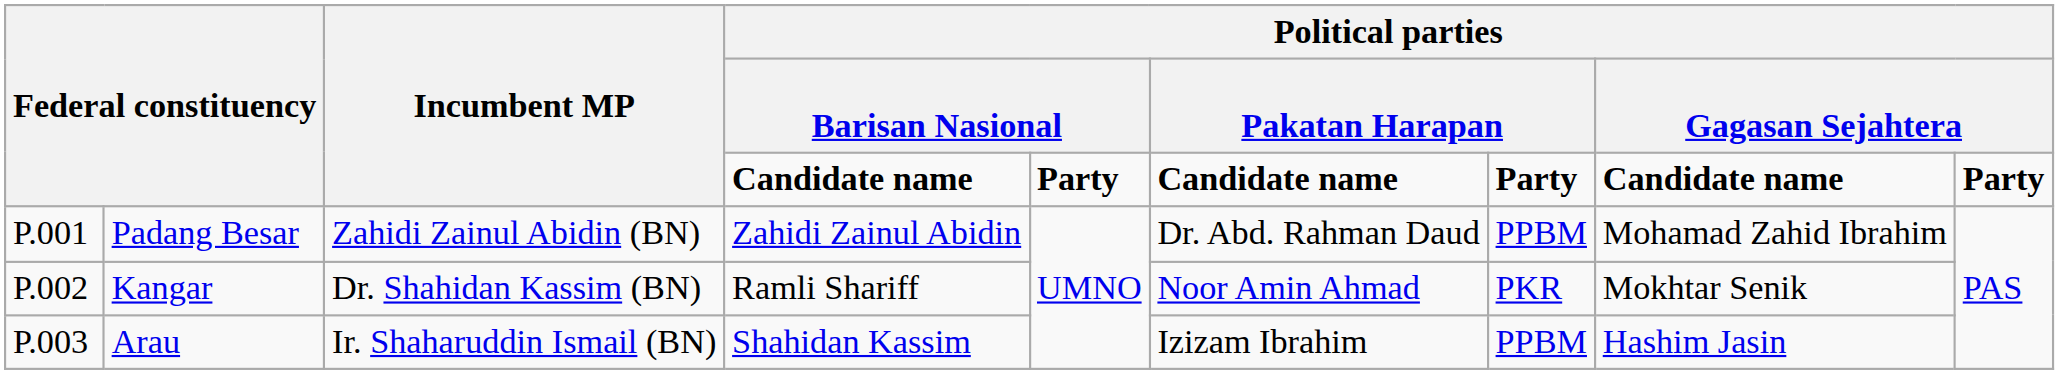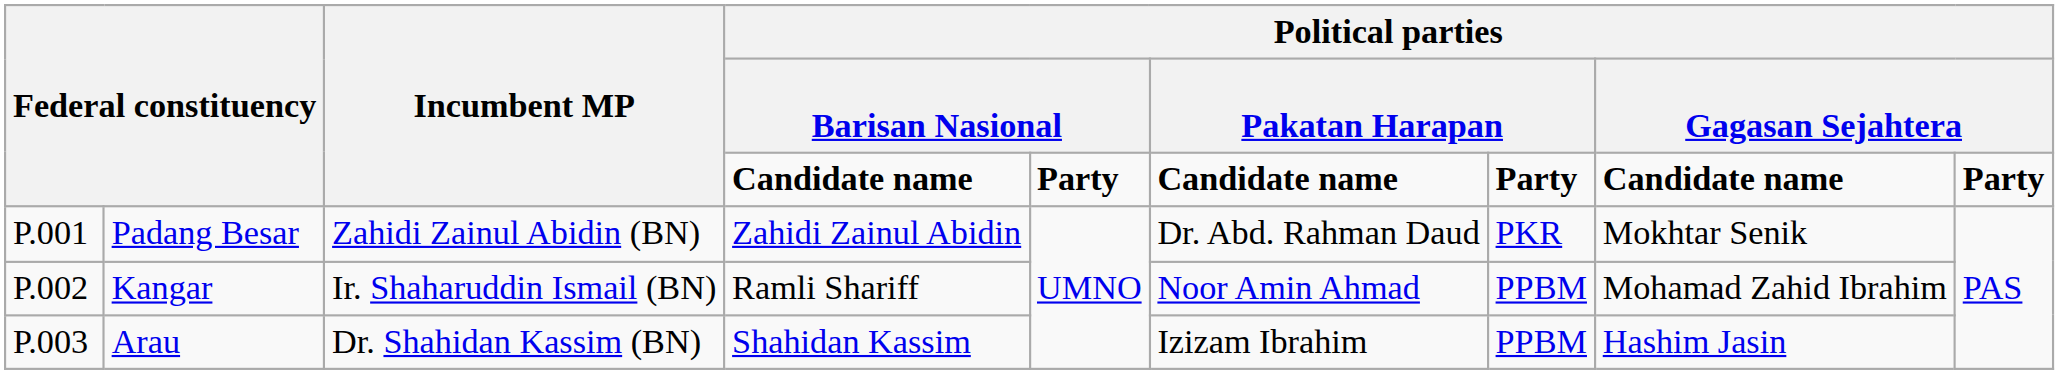Padang Besar | column 7: PPBM -> PKR
Padang Besar | column 8: Mohamad Zahid Ibrahim -> Mokhtar Senik
Kangar | Incumbent MP: Dr. Shahidan Kassim (BN) -> Ir. Shaharuddin Ismail (BN)
Kangar | column 7: PKR -> PPBM
Kangar | column 8: Mokhtar Senik -> Mohamad Zahid Ibrahim
Arau | Incumbent MP: Ir. Shaharuddin Ismail (BN) -> Dr. Shahidan Kassim (BN)
